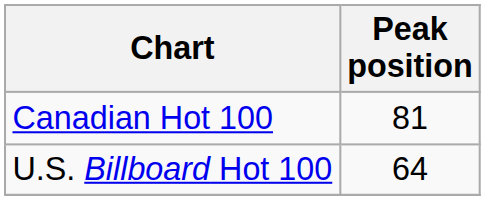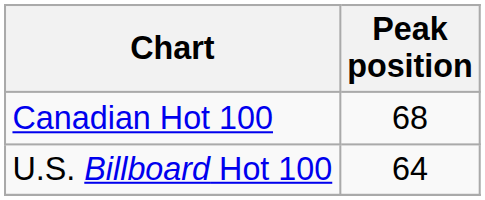Canadian Hot 100 | Peak position: 81 -> 68
